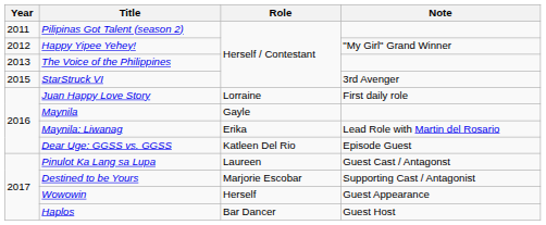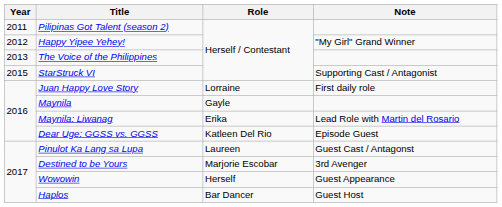StarStruck VI | Note: 3rd Avenger -> Supporting Cast / Antagonist
Destined to be Yours | Note: Supporting Cast / Antagonist -> 3rd Avenger
